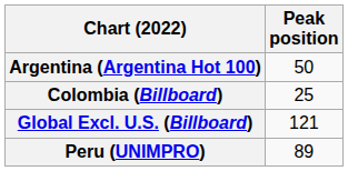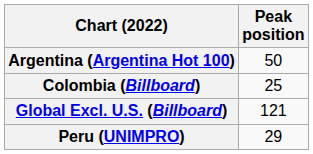Peru (UNIMPRO) | Peak position: 89 -> 29
